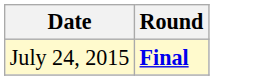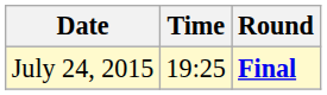+ column: Time | 19:25
